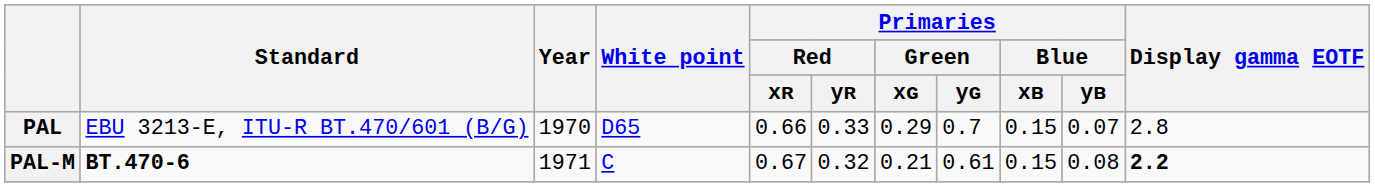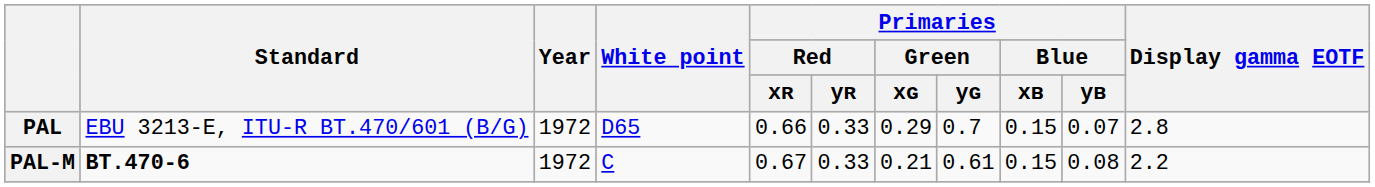PAL | Year: 1970 -> 1972
PAL-M | Year: 1971 -> 1972
PAL-M | Primaries / Red / yʀ: 0.32 -> 0.33
PAL-M | Display gamma EOTF: bold -> normal
